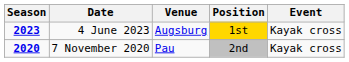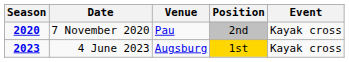rows swapped: 7 November 2020 <-> 4 June 2023
